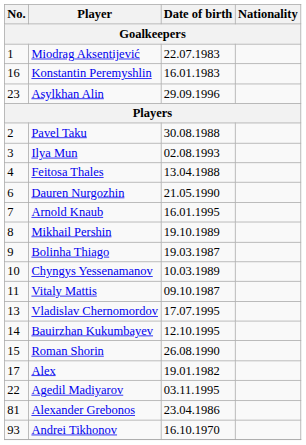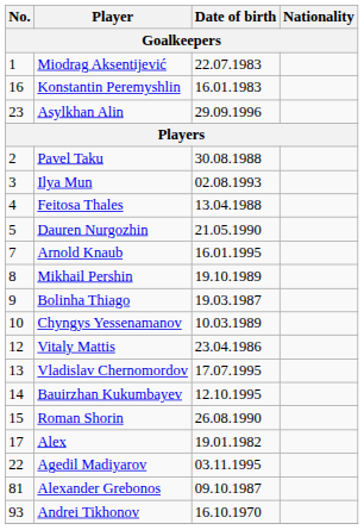Dauren Nurgozhin | No.: 6 -> 5
Vitaly Mattis | No.: 11 -> 12
Vitaly Mattis | Date of birth: 09.10.1987 -> 23.04.1986
Alexander Grebonos | Date of birth: 23.04.1986 -> 09.10.1987
